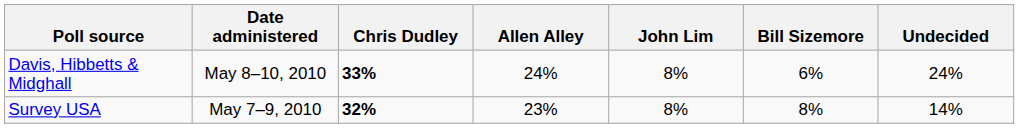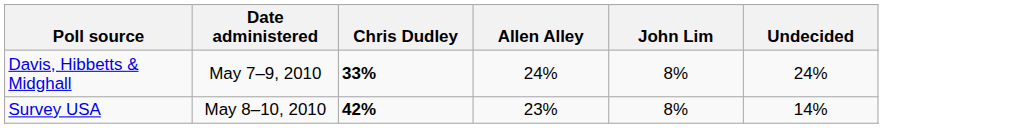- column: Bill Sizemore | 6% | 8%
Davis, Hibbetts & Midghall | Date administered: May 8–10, 2010 -> May 7–9, 2010
Survey USA | Date administered: May 7–9, 2010 -> May 8–10, 2010
Survey USA | Chris Dudley: 32% -> 42%
